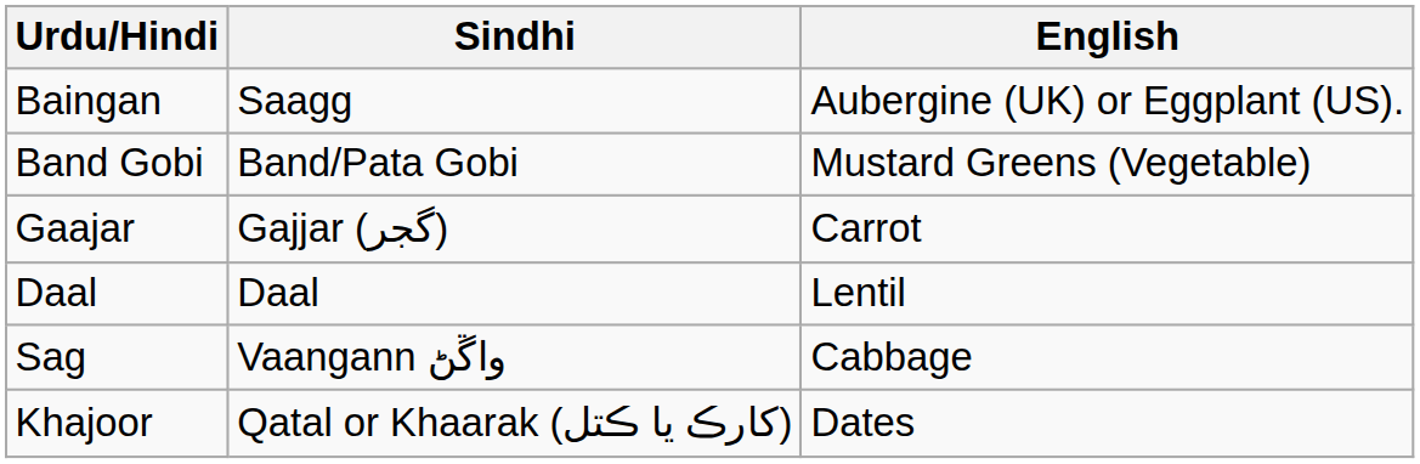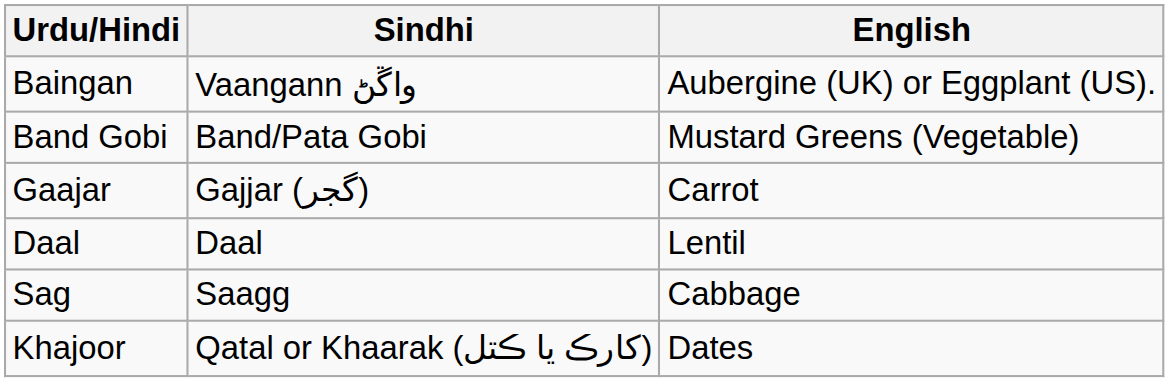Baingan | Sindhi: Saagg -> Vaangann واڱڻ
Sag | Sindhi: Vaangann واڱڻ -> Saagg
